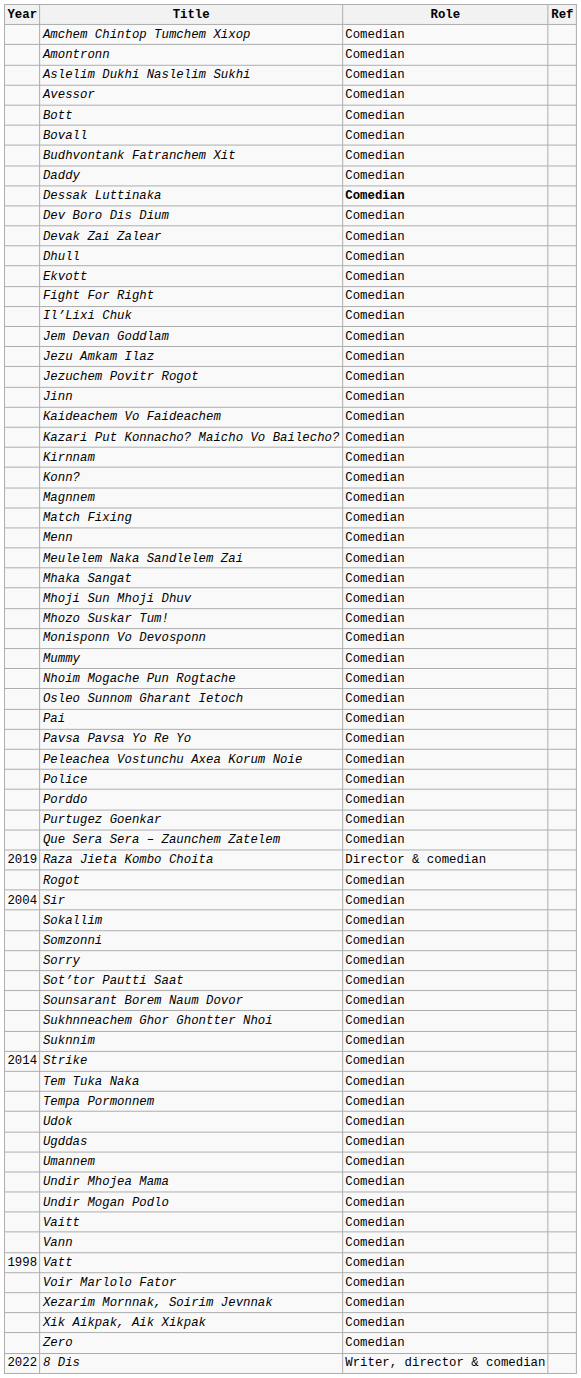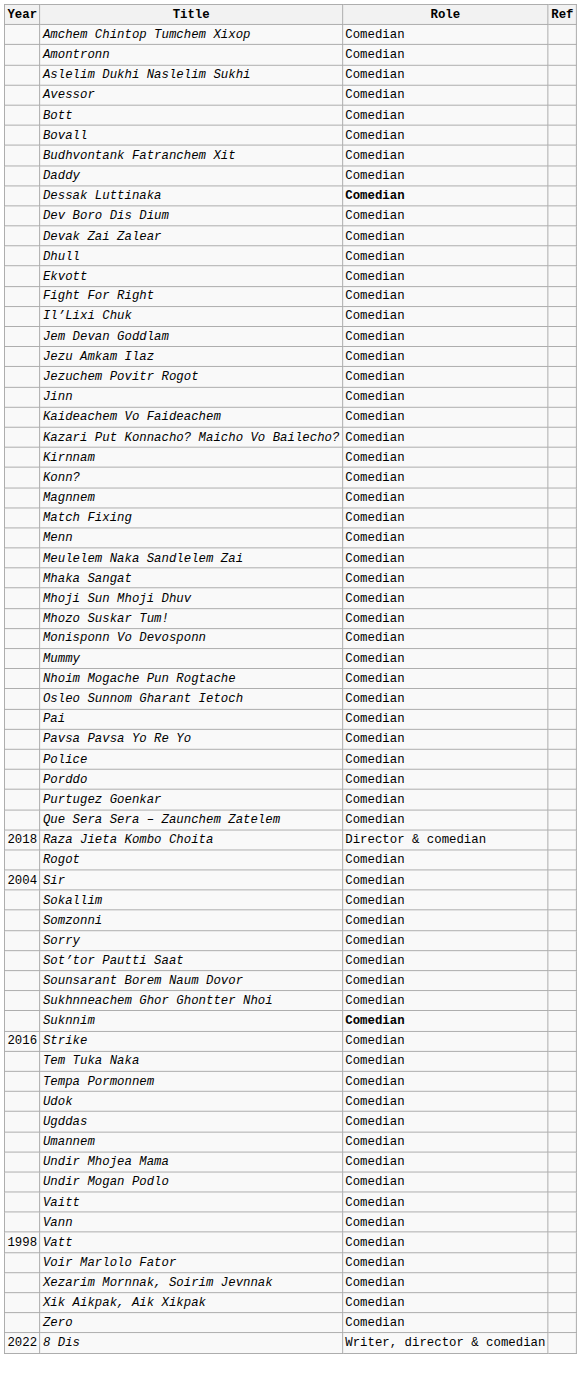- row: Peleachea Vostunchu Axea Korum Noie | Comedian
Raza Jieta Kombo Choita | Year: 2019 -> 2018
Suknnim | Role: normal -> bold
Strike | Year: 2014 -> 2016
